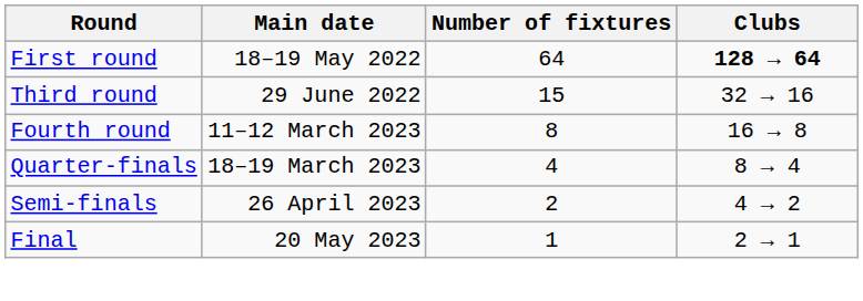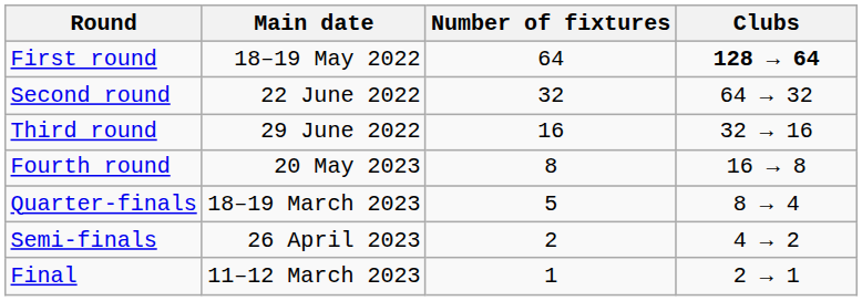+ row: Second round | 22 June 2022 | 32 | 64 → 32
Third round | Number of fixtures: 15 -> 16
Fourth round | Main date: 11–12 March 2023 -> 20 May 2023
Quarter-finals | Number of fixtures: 4 -> 5
Final | Main date: 20 May 2023 -> 11–12 March 2023
